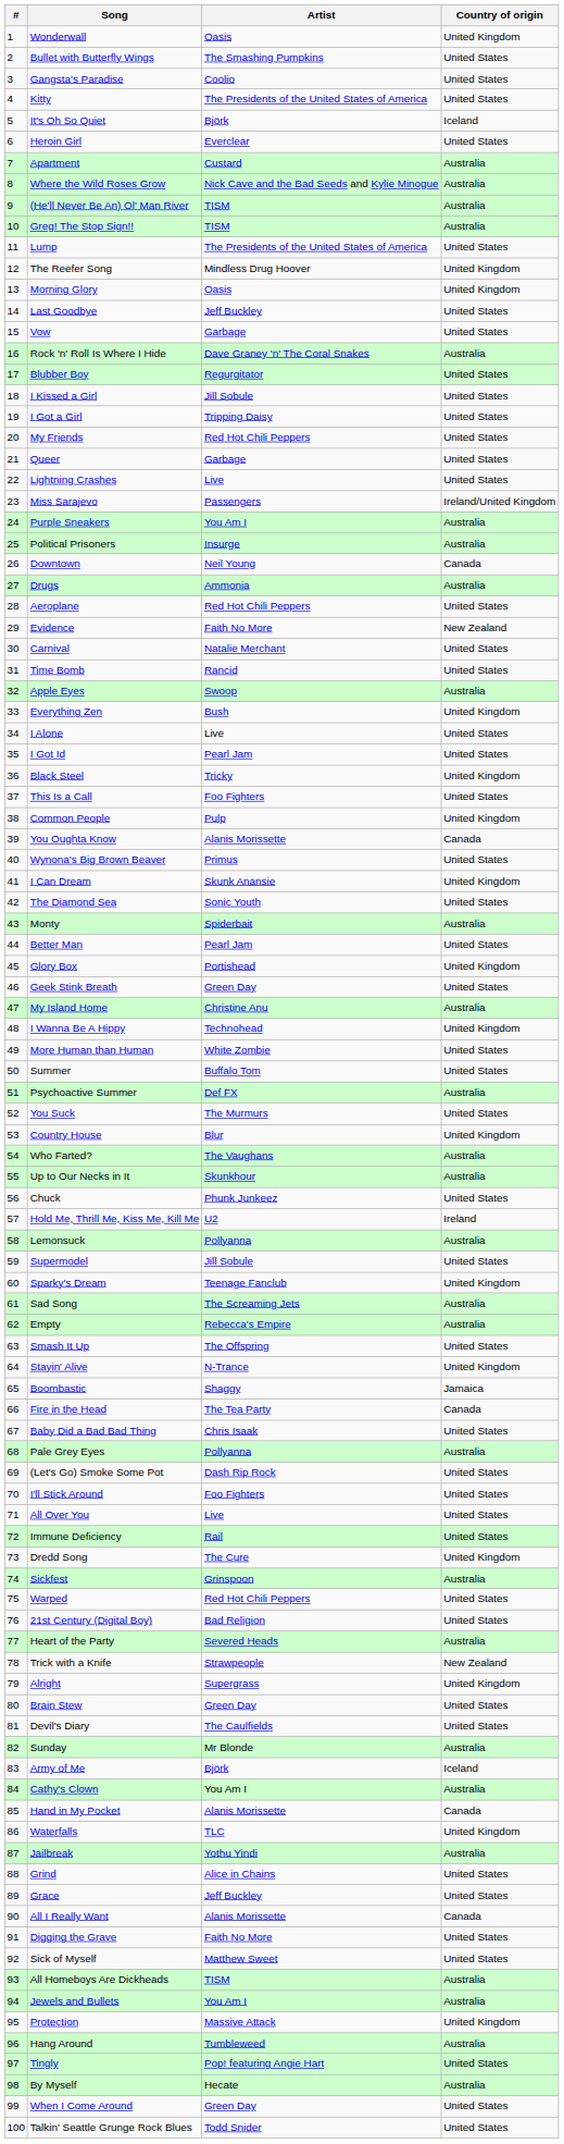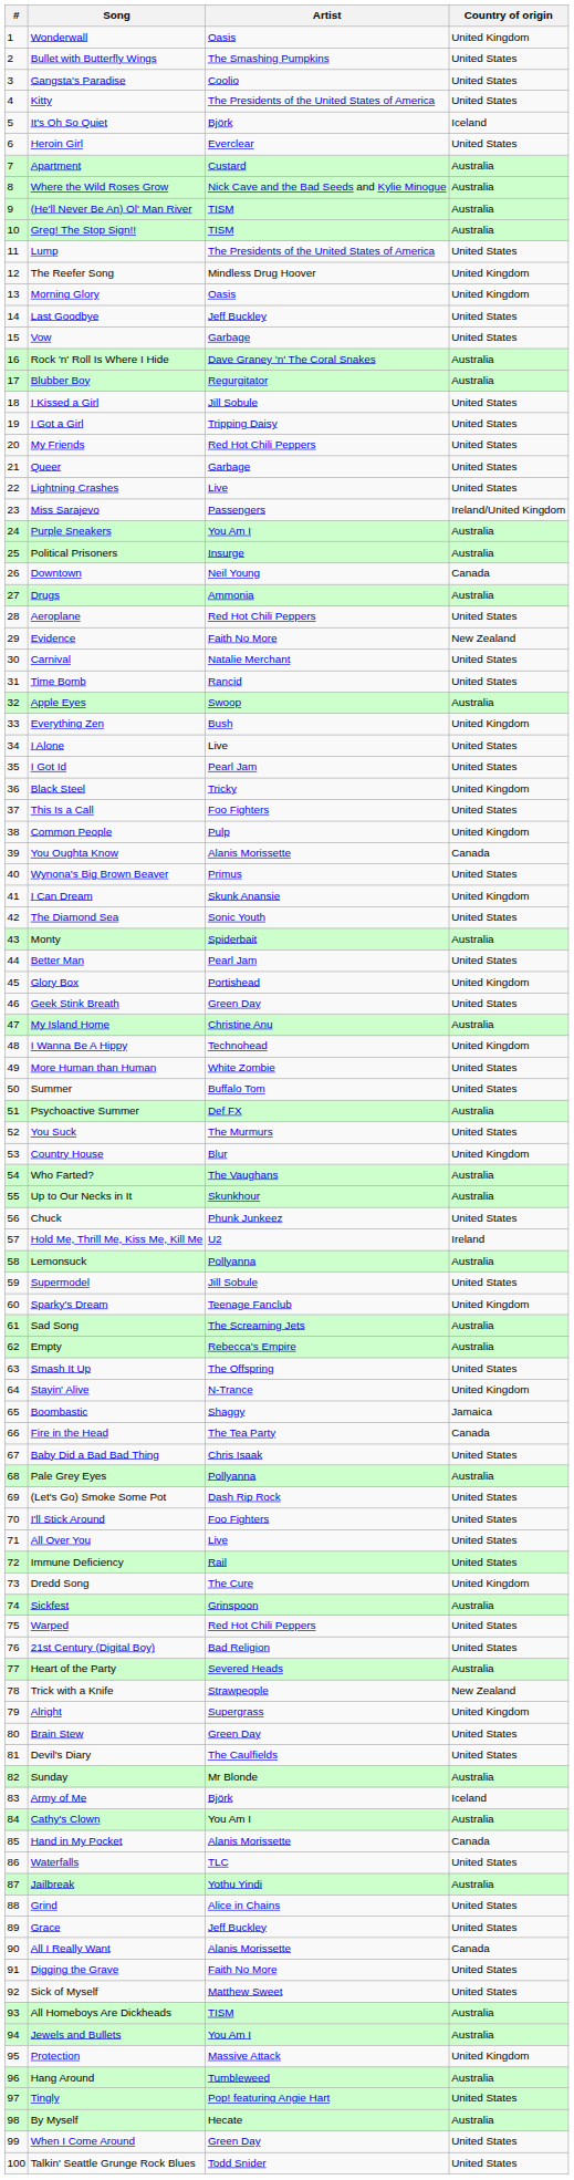Blubber Boy | Country of origin: United States -> Australia
Waterfalls | Country of origin: United Kingdom -> United States
